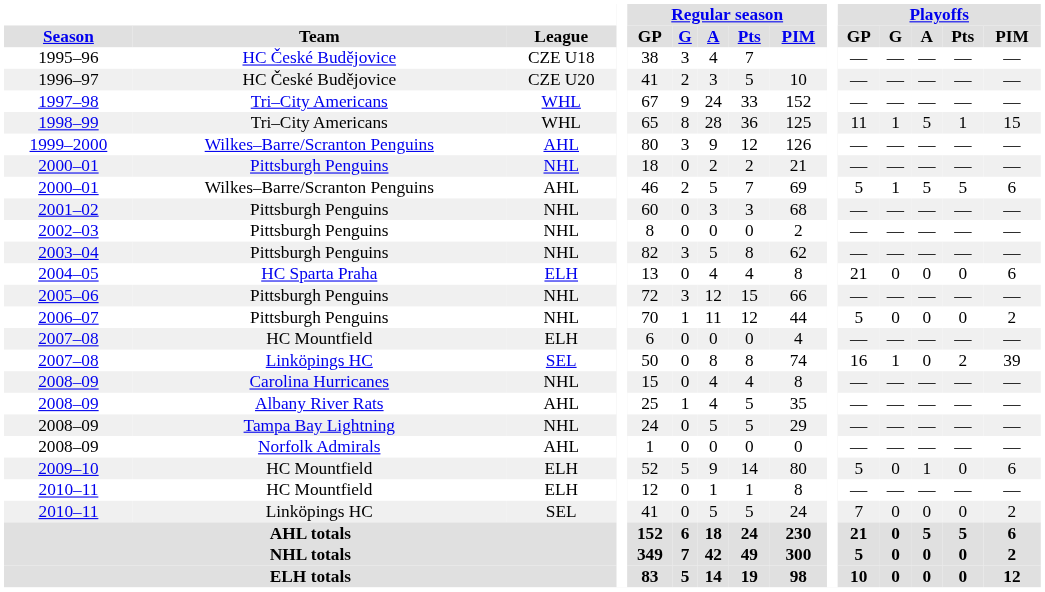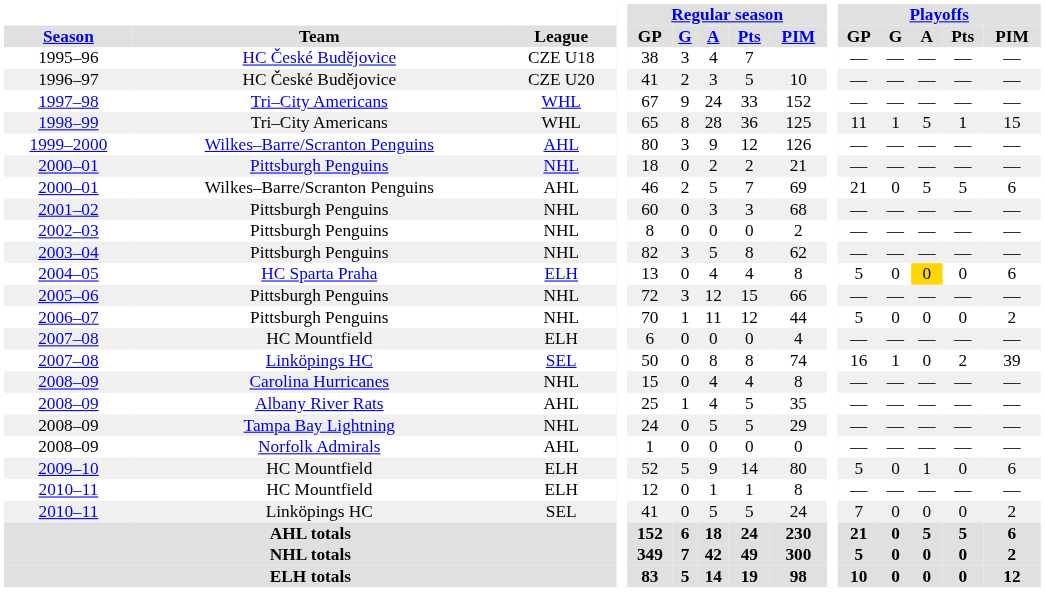2000–01 / Wilkes–Barre/Scranton Penguins | Playoffs / GP: 5 -> 21
2000–01 / Wilkes–Barre/Scranton Penguins | Playoffs / G: 1 -> 0
2004–05 | Playoffs / GP: 21 -> 5
2004–05 | Playoffs / A: no background -> gold background
